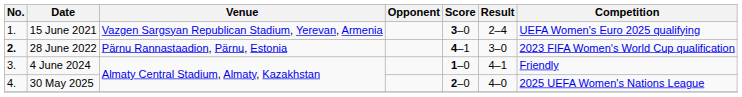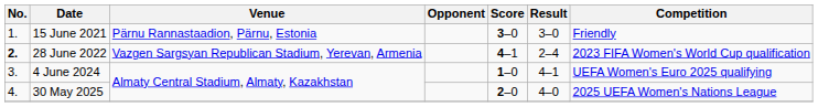15 June 2021 | Venue: Vazgen Sargsyan Republican Stadium, Yerevan, Armenia -> Pärnu Rannastaadion, Pärnu, Estonia
15 June 2021 | Result: 2–4 -> 3–0
15 June 2021 | Competition: UEFA Women's Euro 2025 qualifying -> Friendly
28 June 2022 | Venue: Pärnu Rannastaadion, Pärnu, Estonia -> Vazgen Sargsyan Republican Stadium, Yerevan, Armenia
28 June 2022 | Result: 3–0 -> 2–4
4 June 2024 | Competition: Friendly -> UEFA Women's Euro 2025 qualifying
